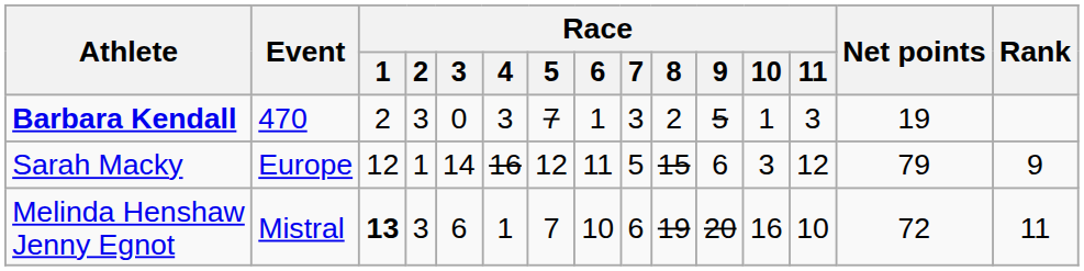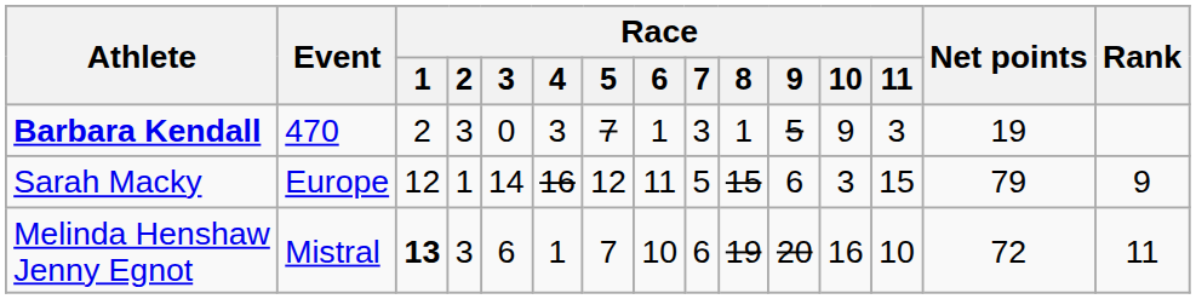Barbara Kendall | Race / 8: 2 -> 1
Barbara Kendall | Race / 10: 1 -> 9
Sarah Macky | Race / 11: 12 -> 15
